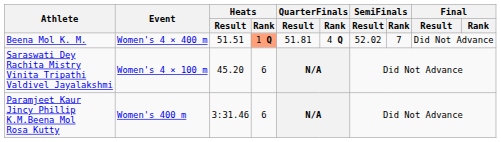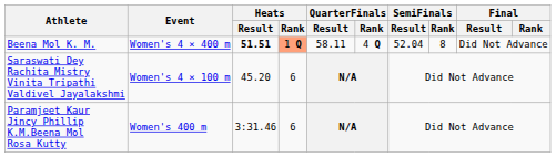Beena Mol K. M. | Heats / Result: normal -> bold
Beena Mol K. M. | QuarterFinals / Result: 51.81 -> 58.11
Beena Mol K. M. | SemiFinals / Result: 52.02 -> 52.04
Beena Mol K. M. | SemiFinals / Rank: 7 -> 8
